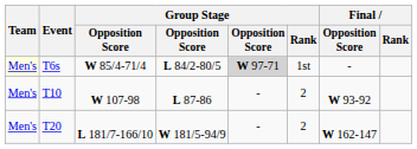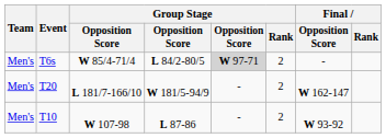T6s | Team: lightyellow background -> no background
T6s | Group Stage / Rank: 1st -> 2
rows swapped: T10 <-> T20
